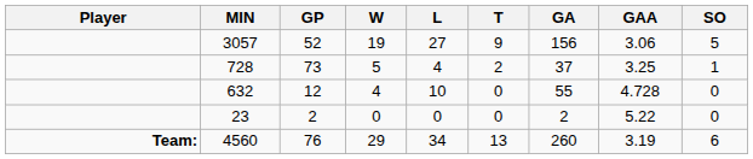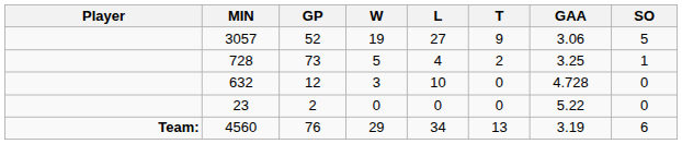- column: GA | 156 | 37 | 55 | 2 | 260
632 | W: 4 -> 3
